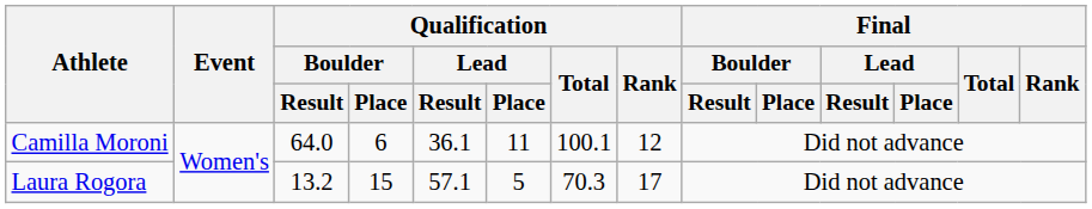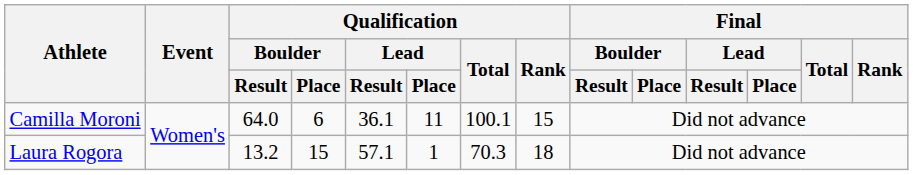Camilla Moroni | Qualification / Rank: 12 -> 15
Laura Rogora | Qualification / Lead / Place: 5 -> 1
Laura Rogora | Qualification / Rank: 17 -> 18
